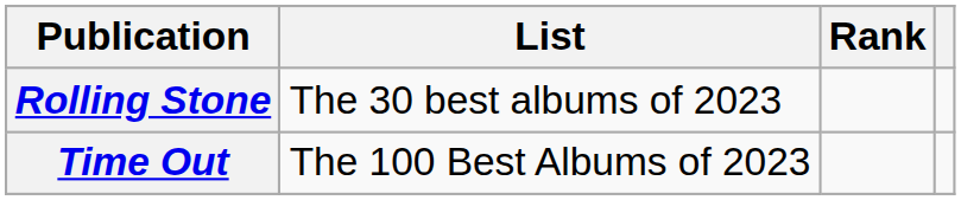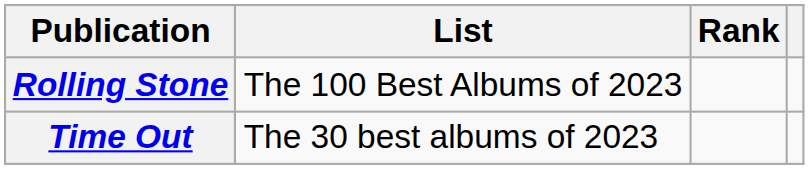Rolling Stone | List: The 30 best albums of 2023 -> The 100 Best Albums of 2023
Time Out | List: The 100 Best Albums of 2023 -> The 30 best albums of 2023
